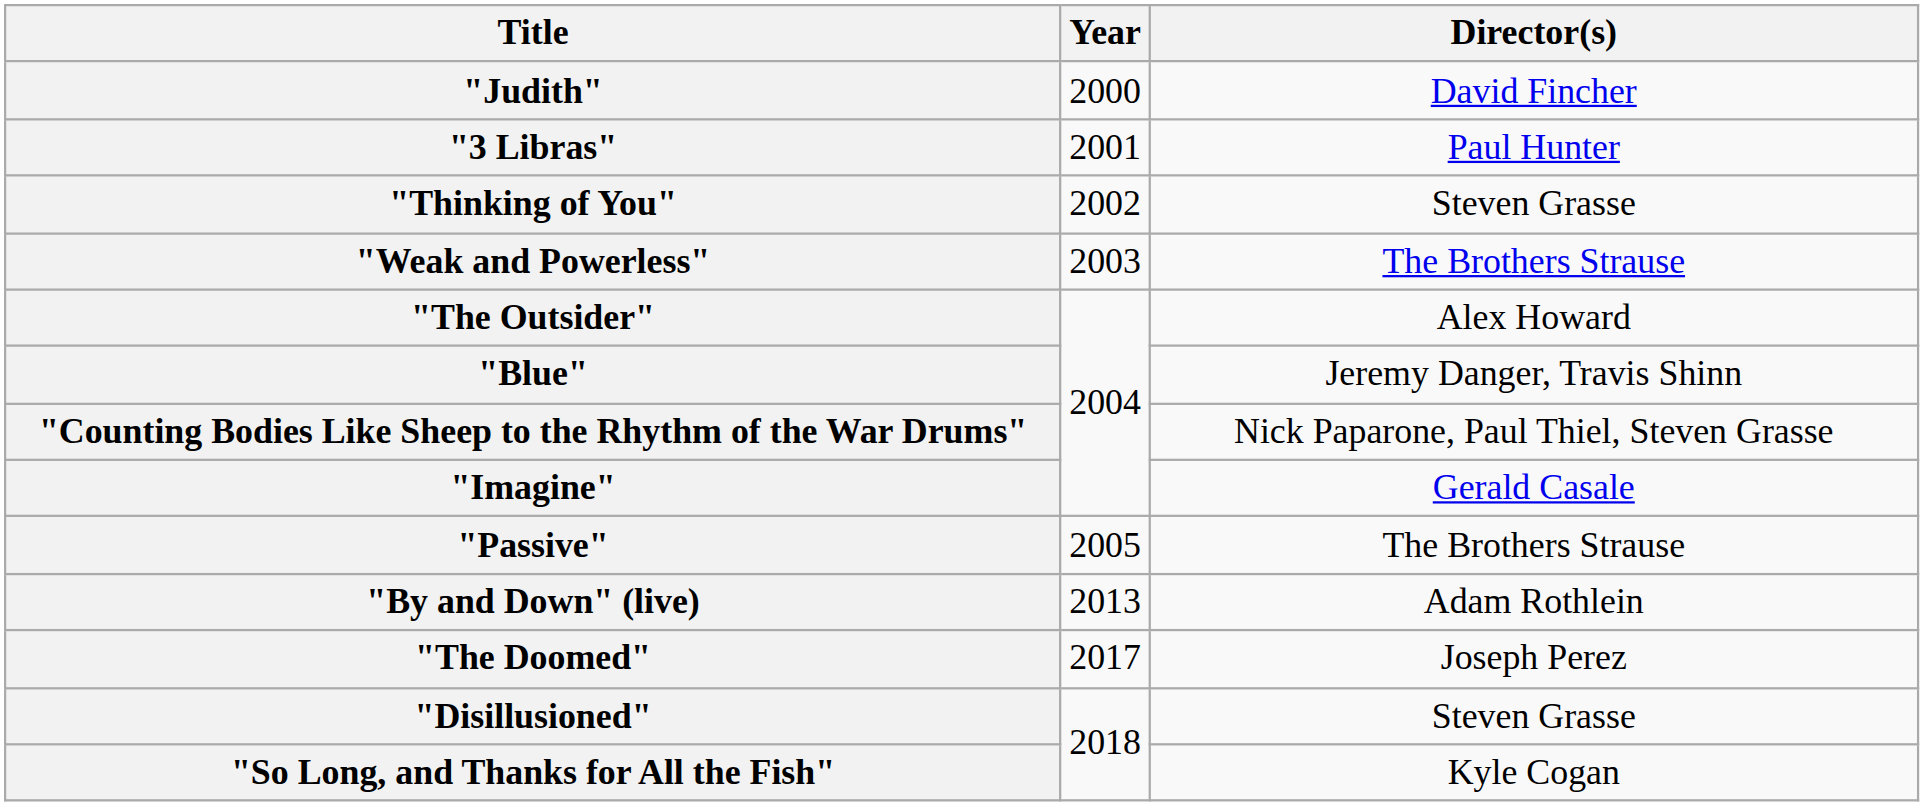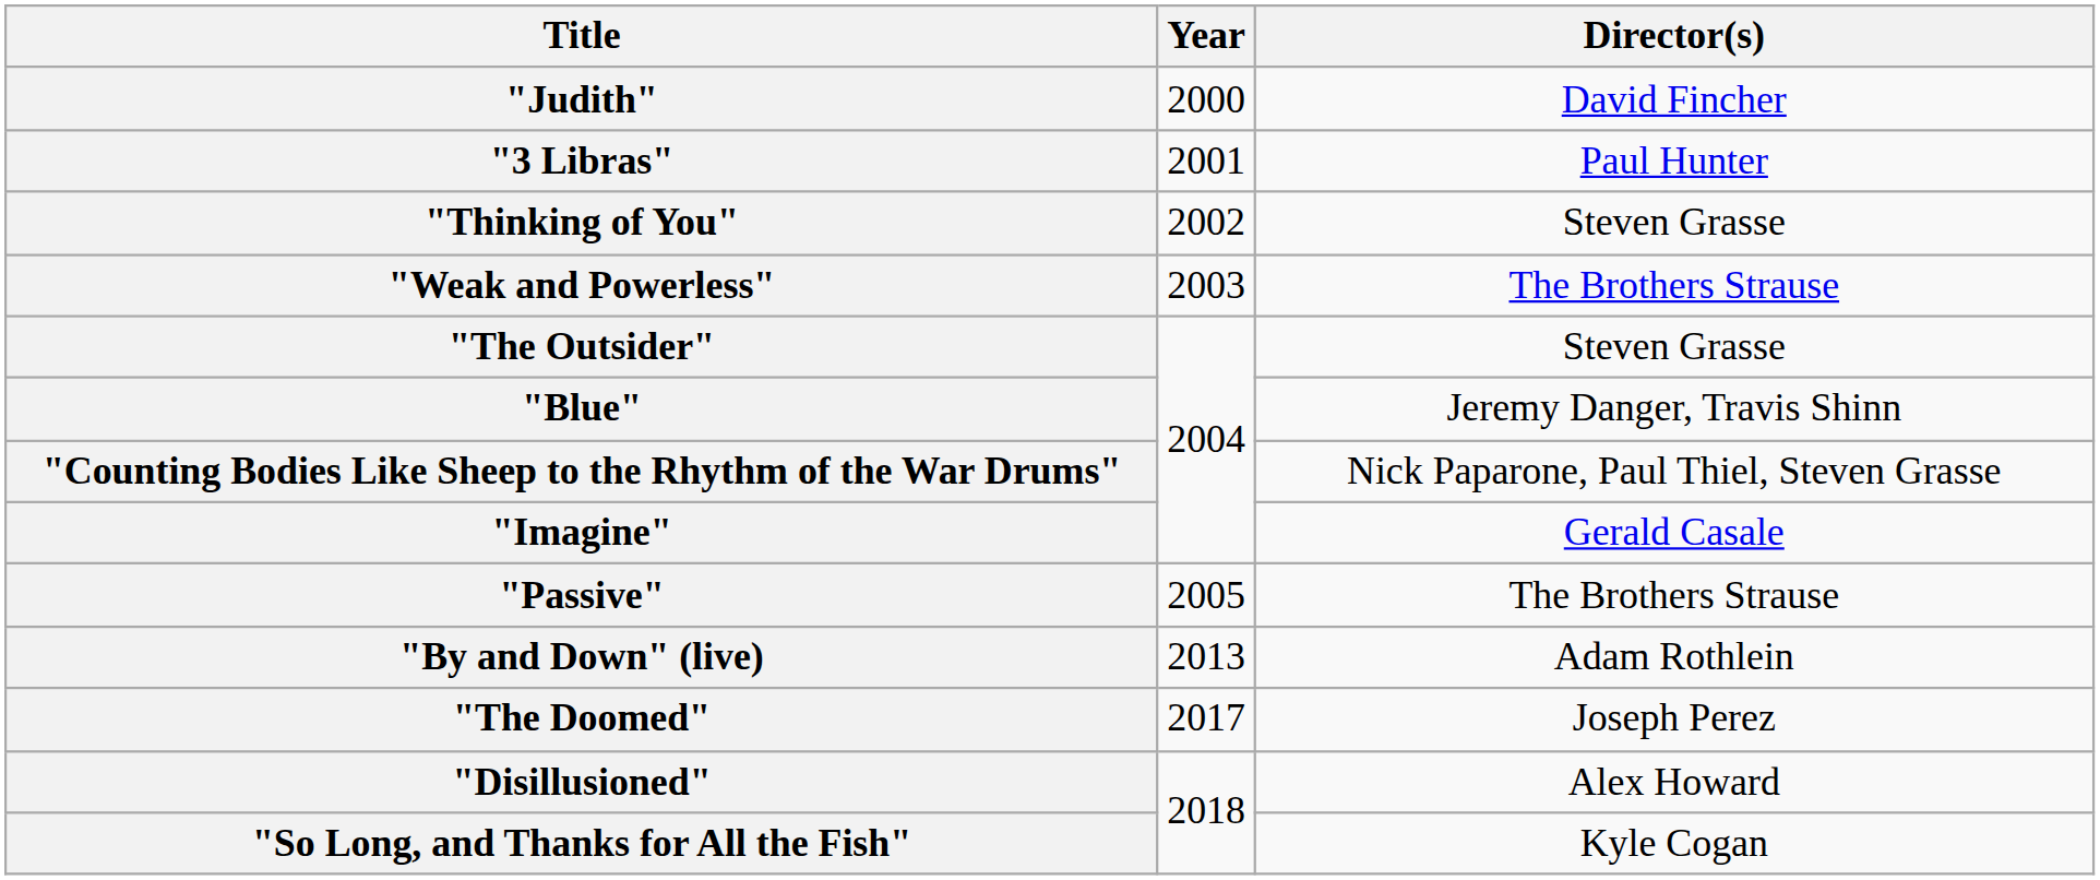"The Outsider" | Director(s): Alex Howard -> Steven Grasse
"Disillusioned" | Director(s): Steven Grasse -> Alex Howard
